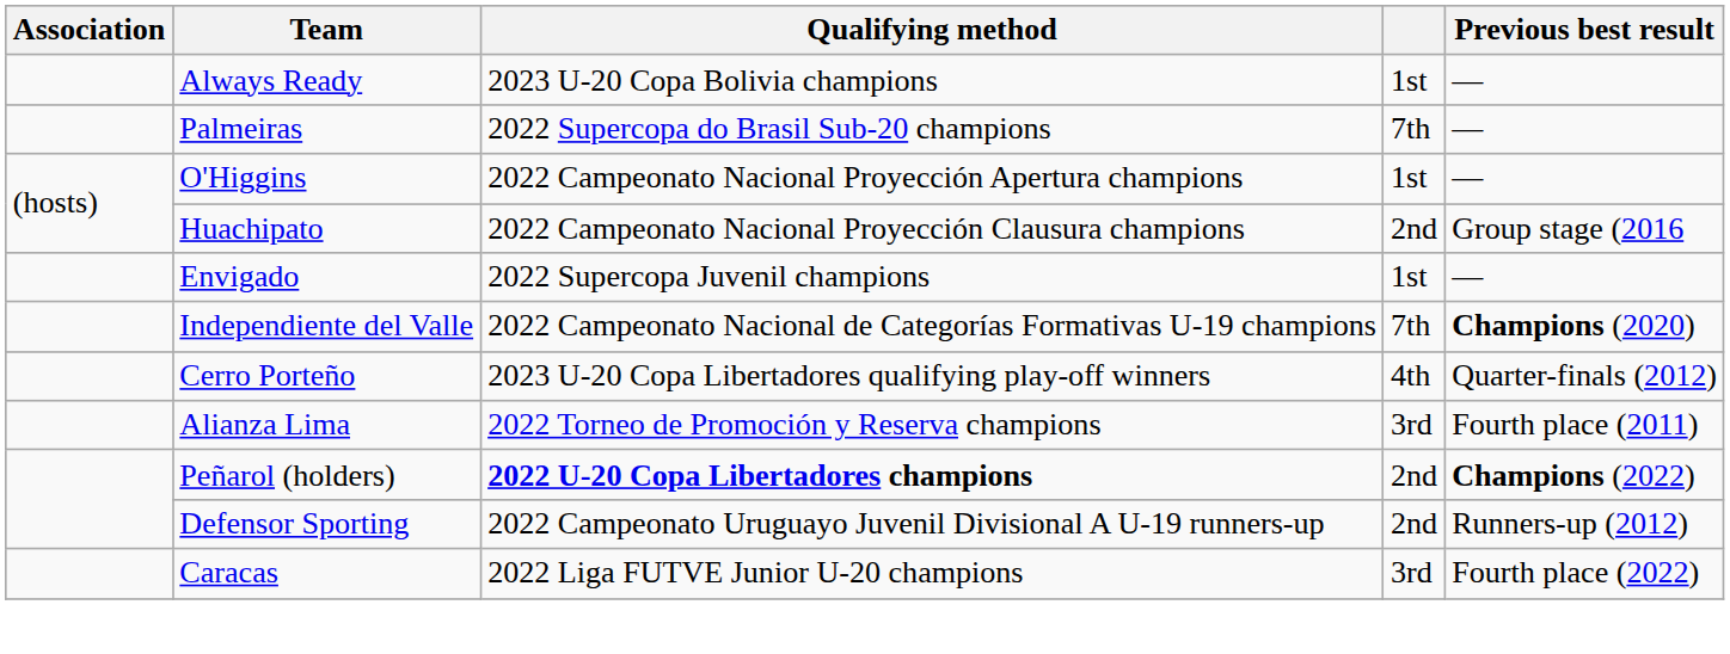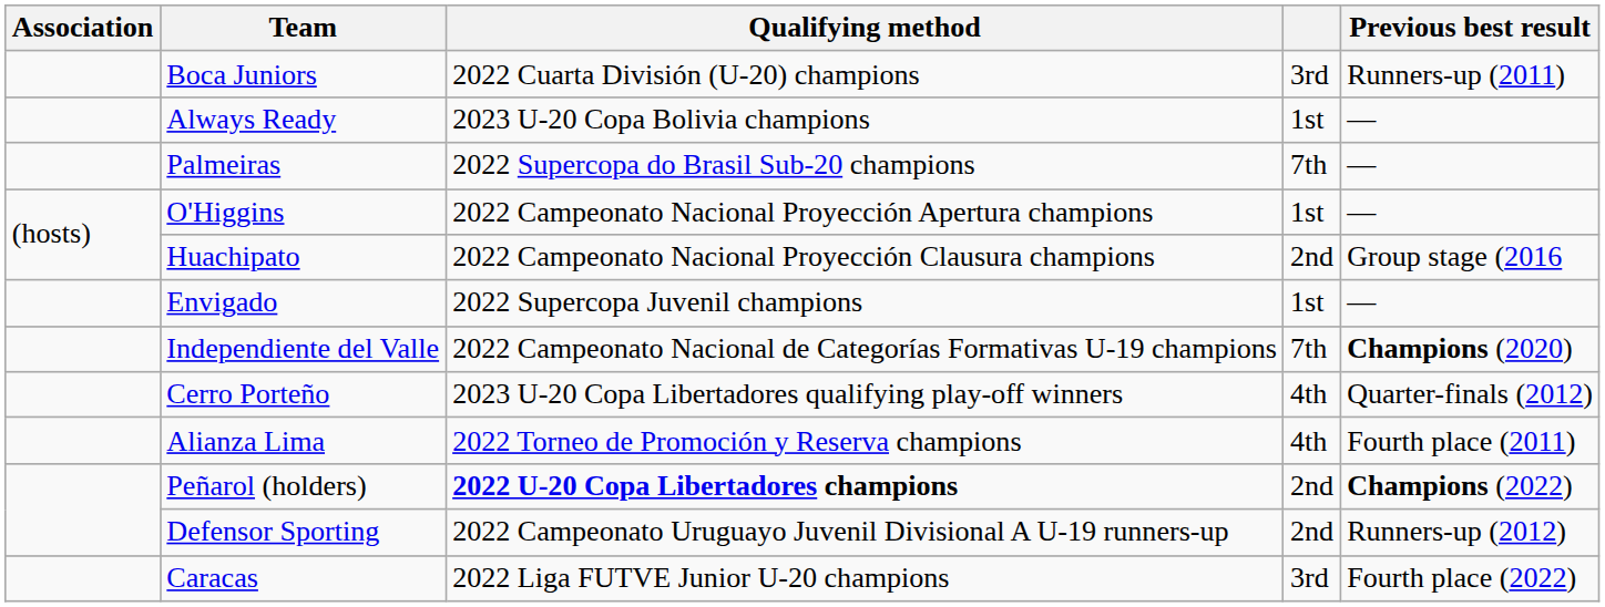+ row: Boca Juniors | 2022 Cuarta División (U-20) champions | 3rd | Runners-up (2011)
Alianza Lima | column 4: 3rd -> 4th
